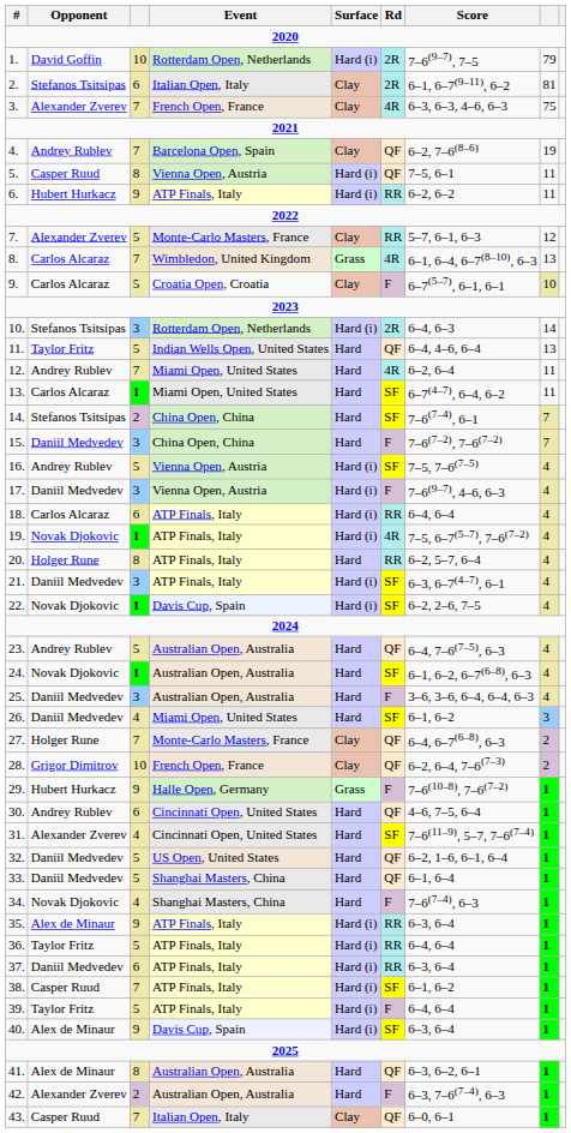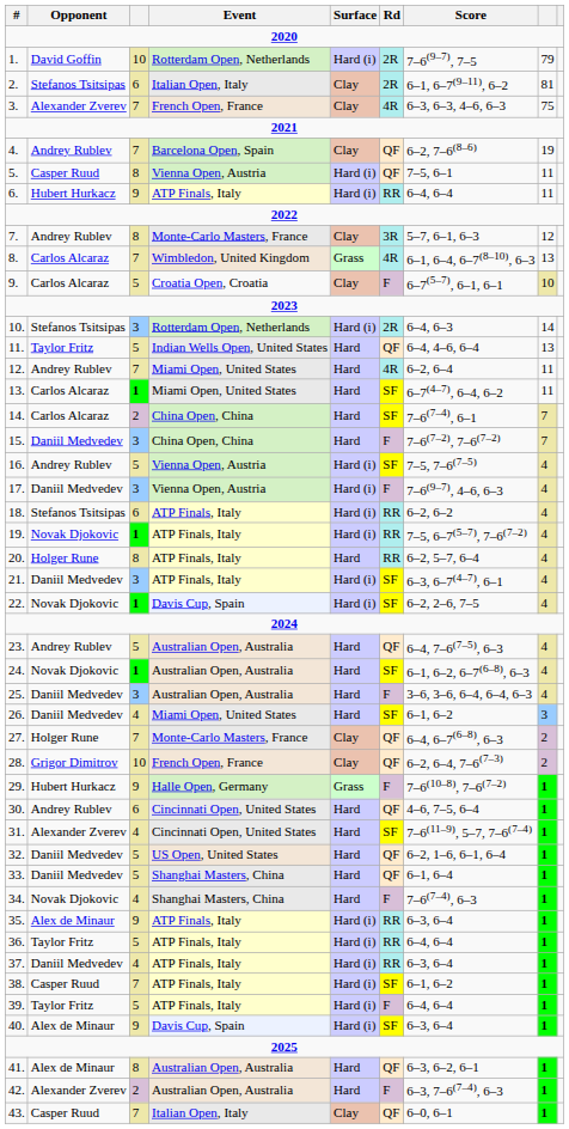6. | Score: 6–2, 6–2 -> 6–4, 6–4
7. | Opponent: Alexander Zverev -> Andrey Rublev
7. | column 3: 5 -> 8
7. | Rd: RR -> 3R
14. | Opponent: Stefanos Tsitsipas -> Carlos Alcaraz
18. | Opponent: Carlos Alcaraz -> Stefanos Tsitsipas
18. | Score: 6–4, 6–4 -> 6–2, 6–2
19. | Rd: 4R -> RR
37. | column 3: 6 -> 4
